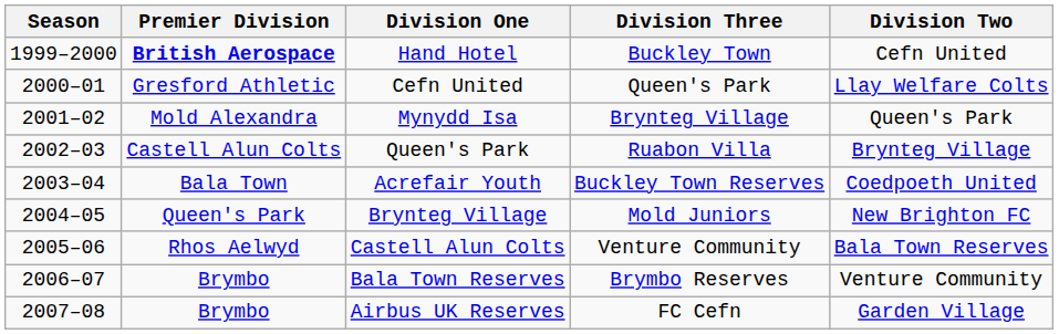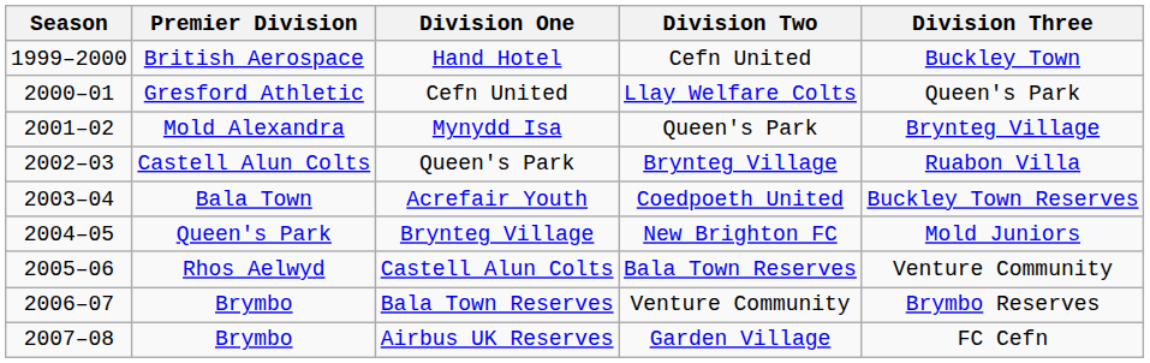columns swapped: Division Two <-> Division Three
Hand Hotel | Premier Division: bold -> normal
